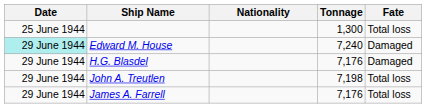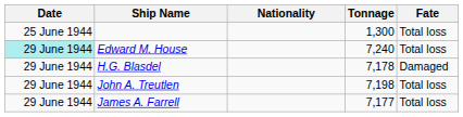Edward M. House | Fate: Damaged -> Total loss
H.G. Blasdel | Tonnage: 7,176 -> 7,178
James A. Farrell | Tonnage: 7,176 -> 7,177
